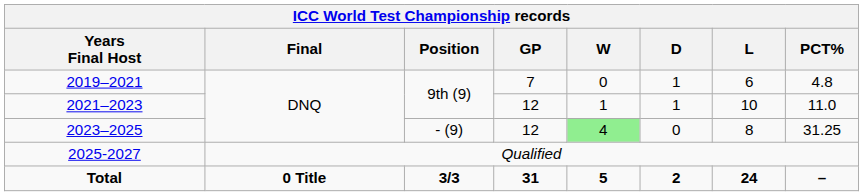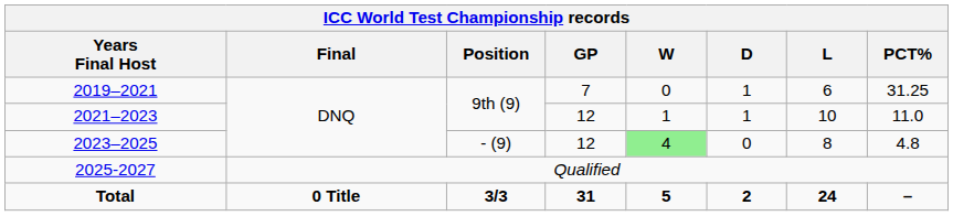2019–2021 | PCT%: 4.8 -> 31.25
2023–2025 | PCT%: 31.25 -> 4.8
